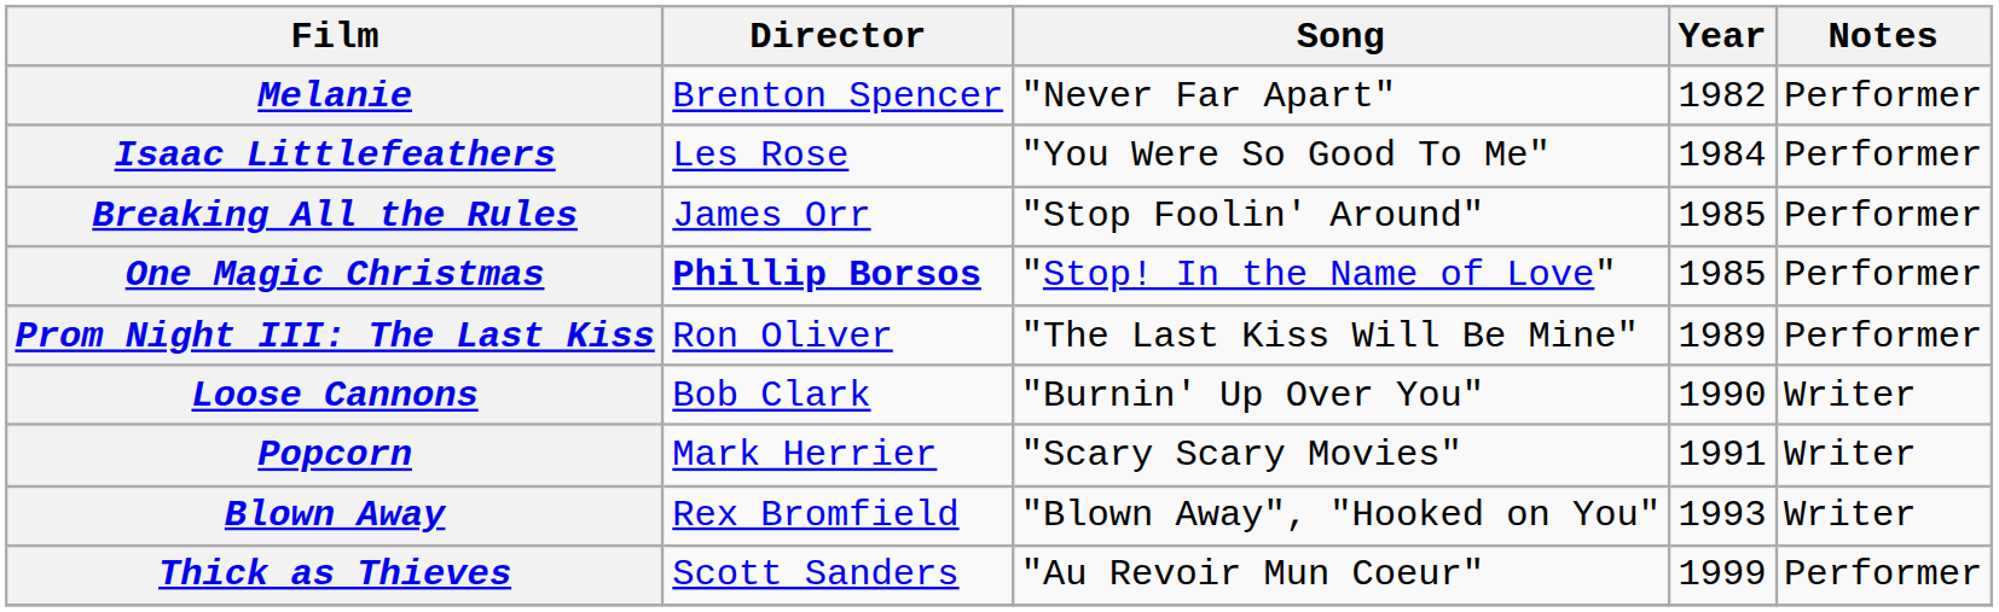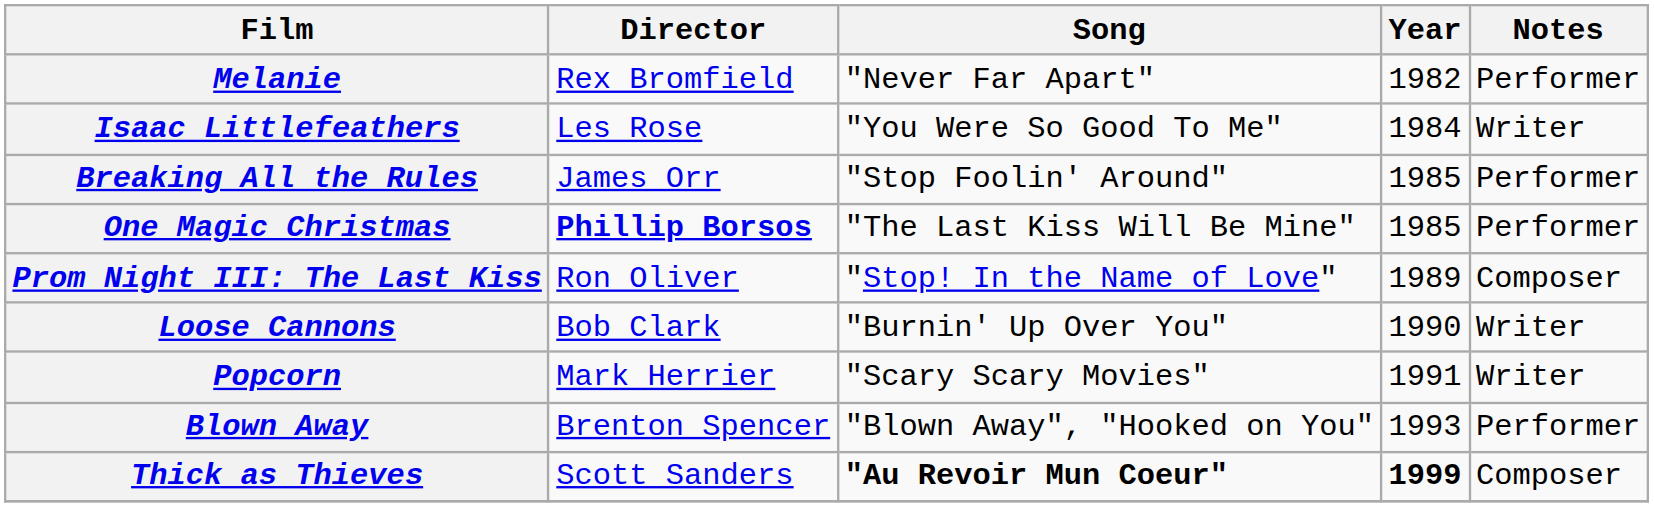Melanie | Director: Brenton Spencer -> Rex Bromfield
Isaac Littlefeathers | Notes: Performer -> Writer
One Magic Christmas | Song: "Stop! In the Name of Love" -> "The Last Kiss Will Be Mine"
Prom Night III: The Last Kiss | Song: "The Last Kiss Will Be Mine" -> "Stop! In the Name of Love"
Prom Night III: The Last Kiss | Notes: Performer -> Composer
Blown Away | Director: Rex Bromfield -> Brenton Spencer
Blown Away | Notes: Writer -> Performer
Thick as Thieves | Song: normal -> bold
Thick as Thieves | Year: normal -> bold
Thick as Thieves | Notes: Performer -> Composer
